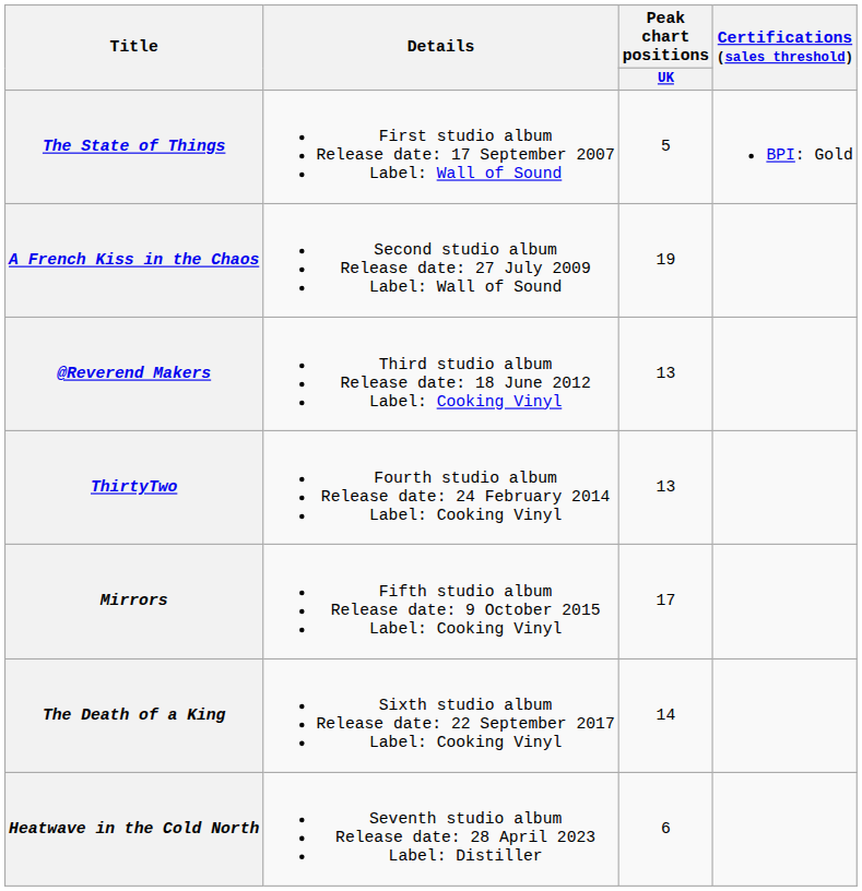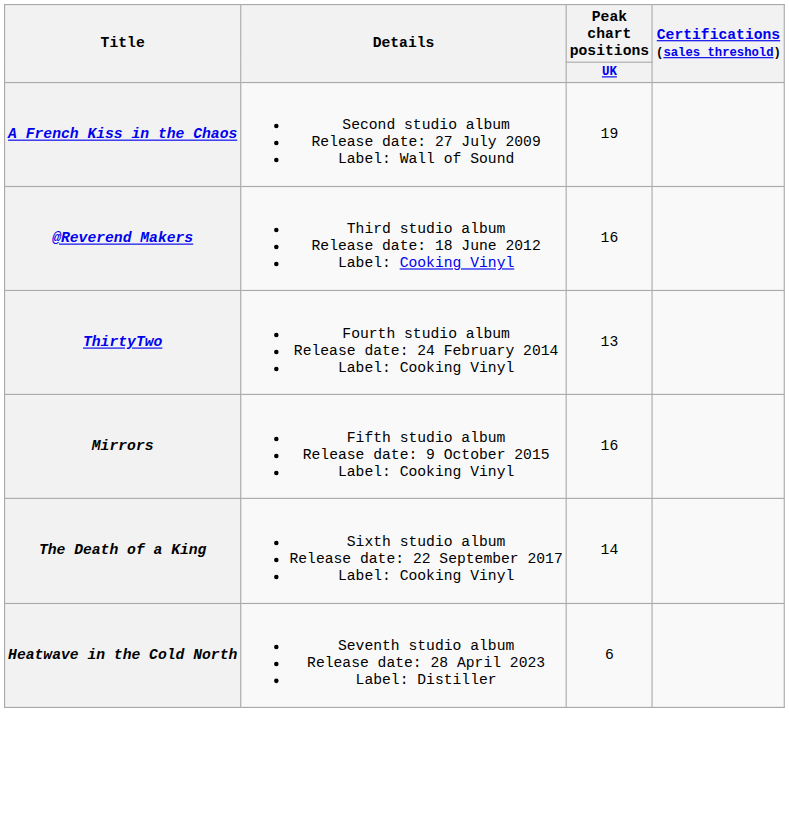- row: The State of Things | First studio album Release date: 17 September 2007 Label: Wall of Sound | 5 | BPI: Gold
@Reverend Makers | Peak chart positions / UK: 13 -> 16
Mirrors | Peak chart positions / UK: 17 -> 16
